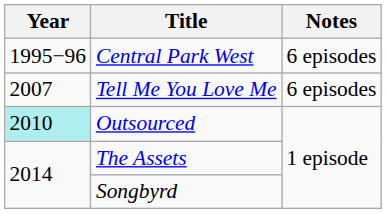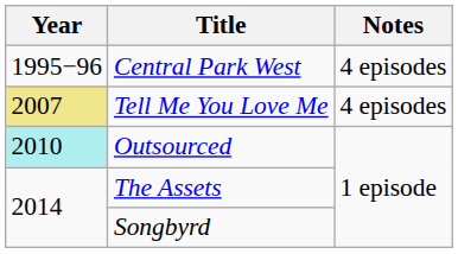Central Park West | Notes: 6 episodes -> 4 episodes
Tell Me You Love Me | Year: no background -> khaki background
Tell Me You Love Me | Notes: 6 episodes -> 4 episodes
